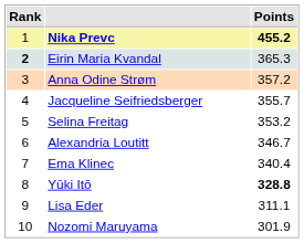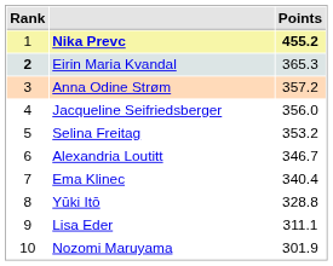Jacqueline Seifriedsberger | Points: 355.7 -> 356.0
Yūki Itō | Points: bold -> normal
